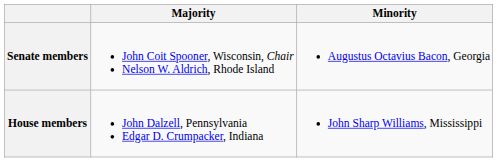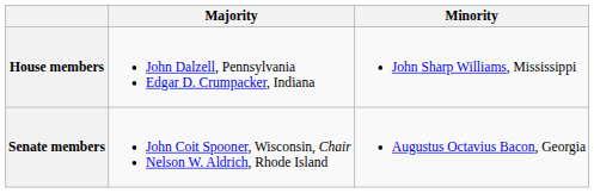rows swapped: Senate members <-> House members
